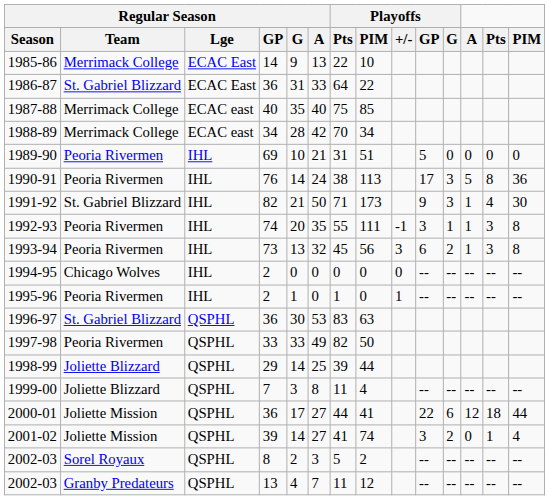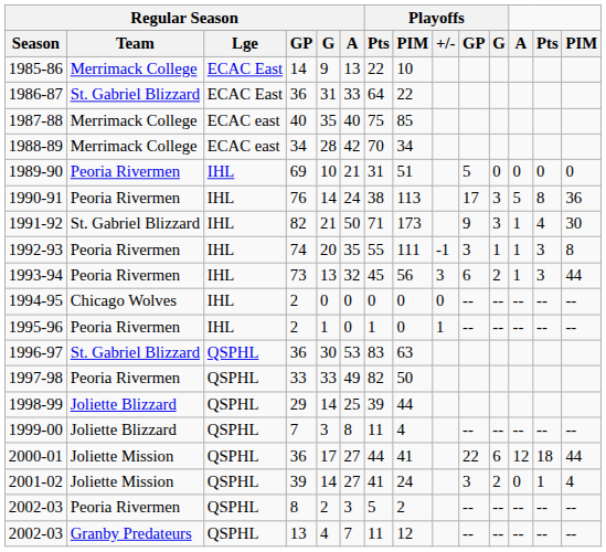1993-94 | PIM: 8 -> 44
2001-02 | Playoffs / PIM: 74 -> 24
2002-03 / 8 | Regular Season / Team: Sorel Royaux -> Peoria Rivermen
